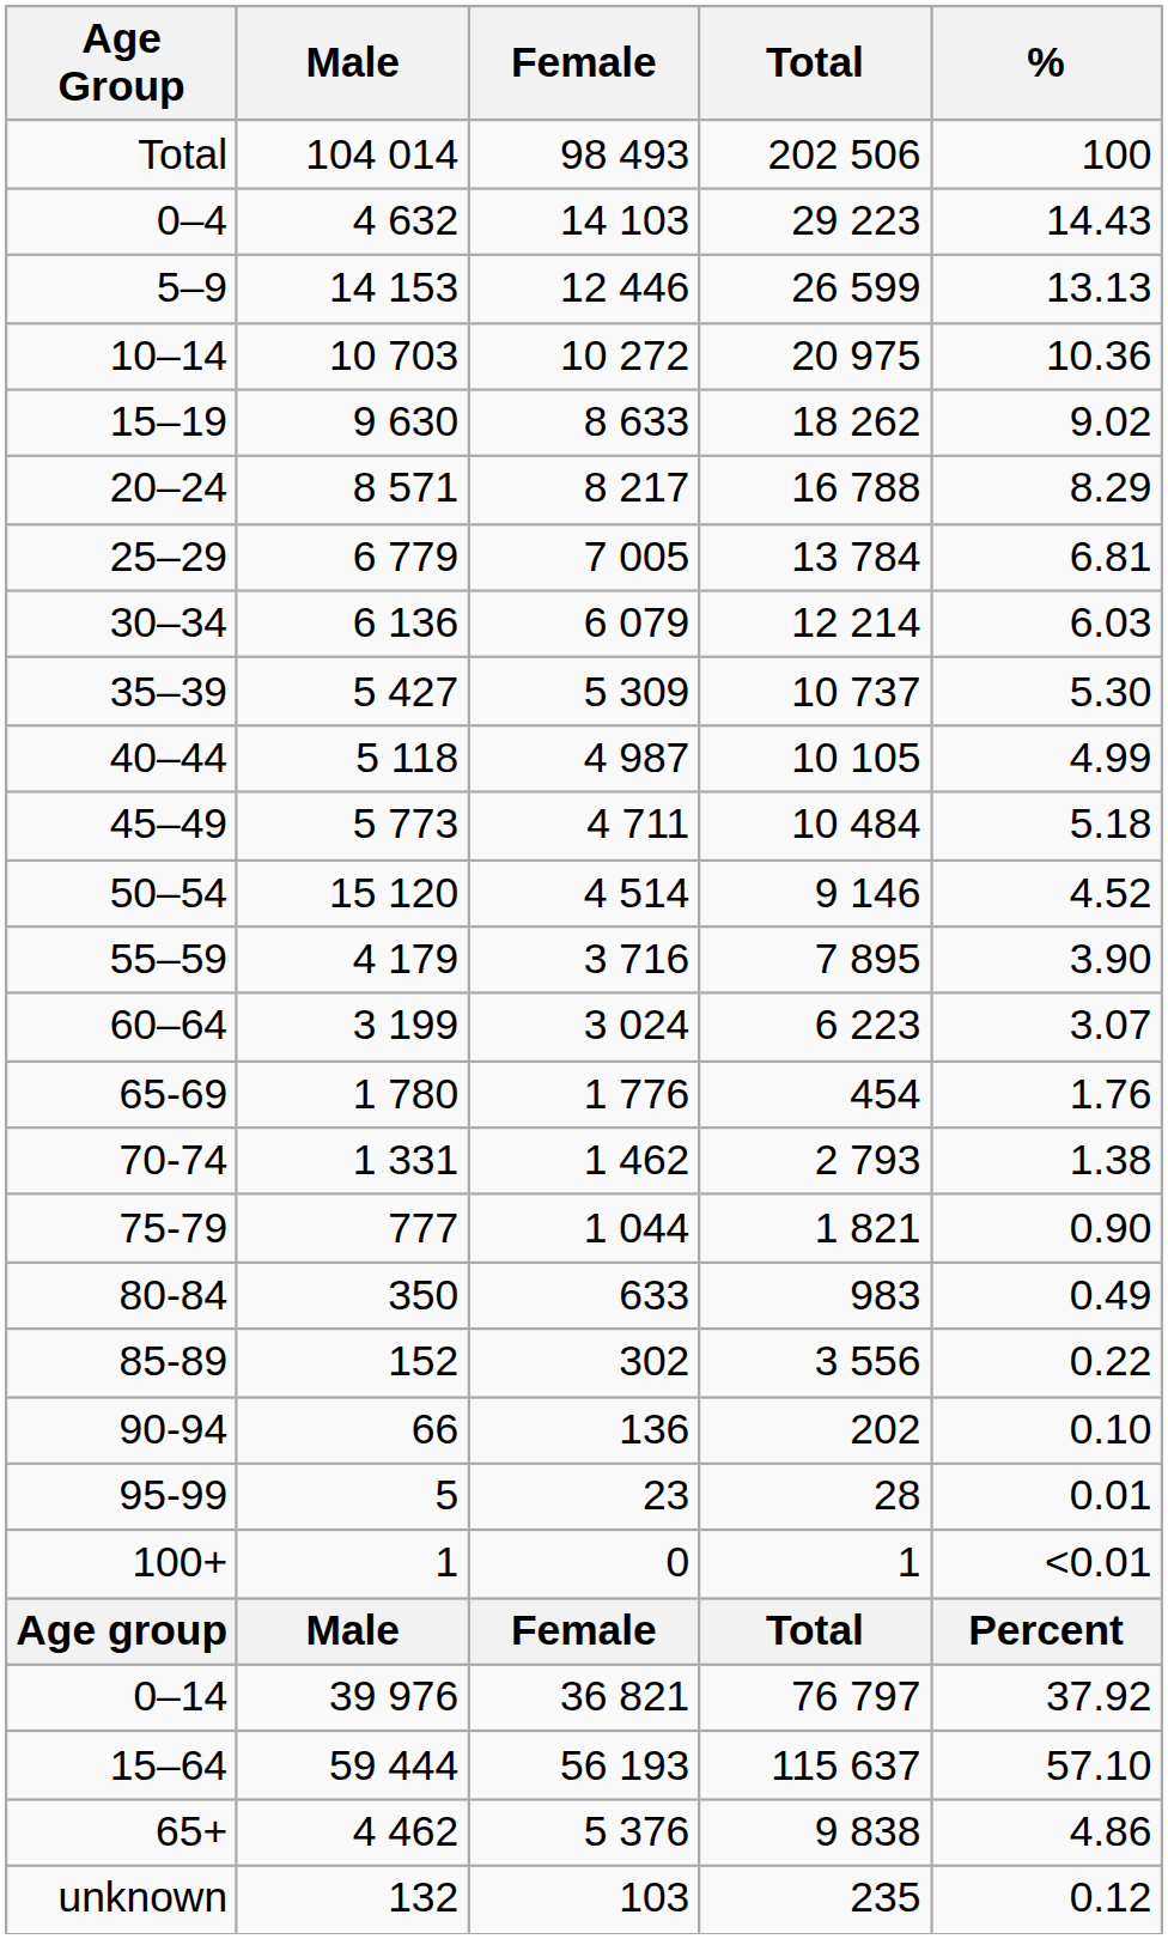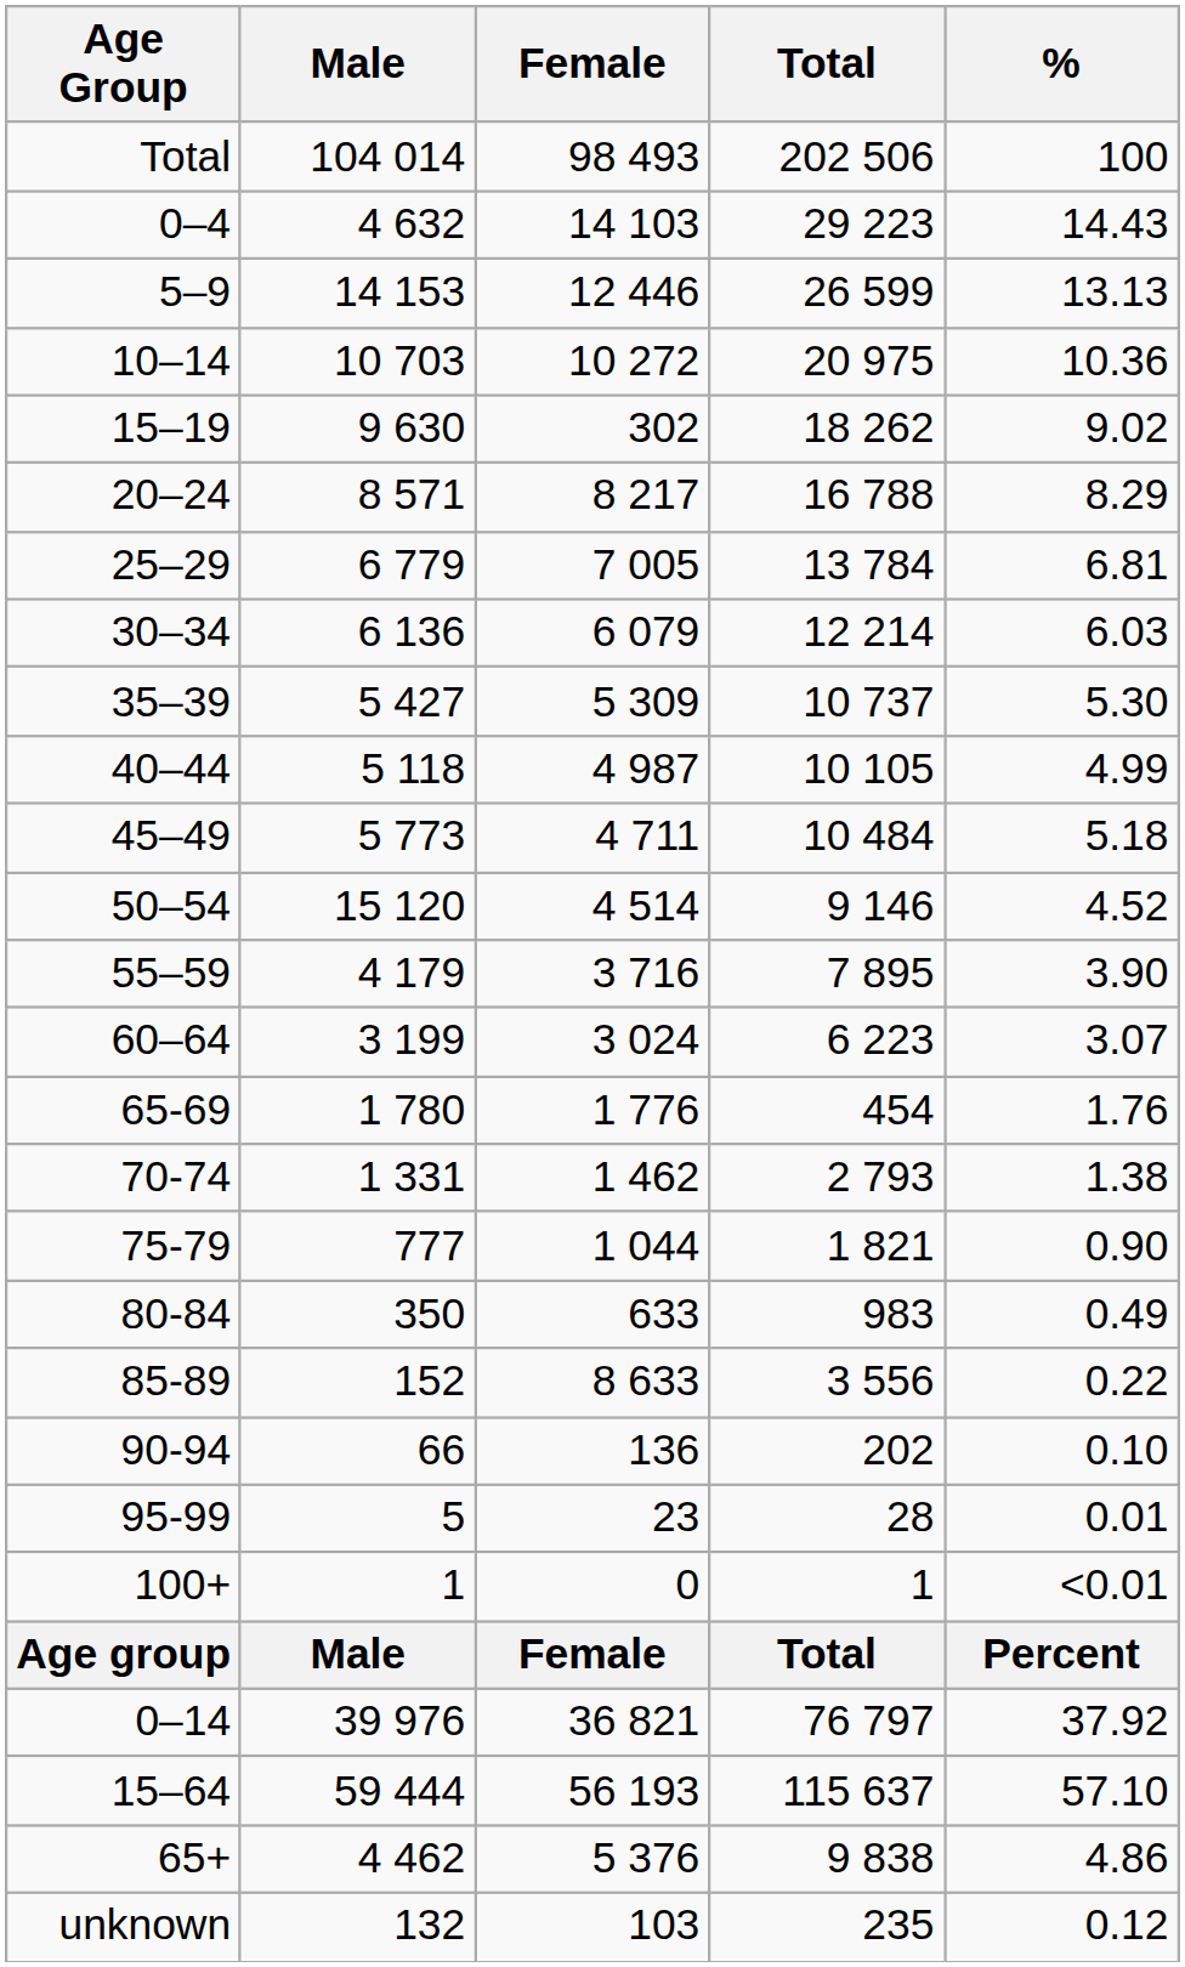15–19 | Female: 8 633 -> 302
85-89 | Female: 302 -> 8 633
